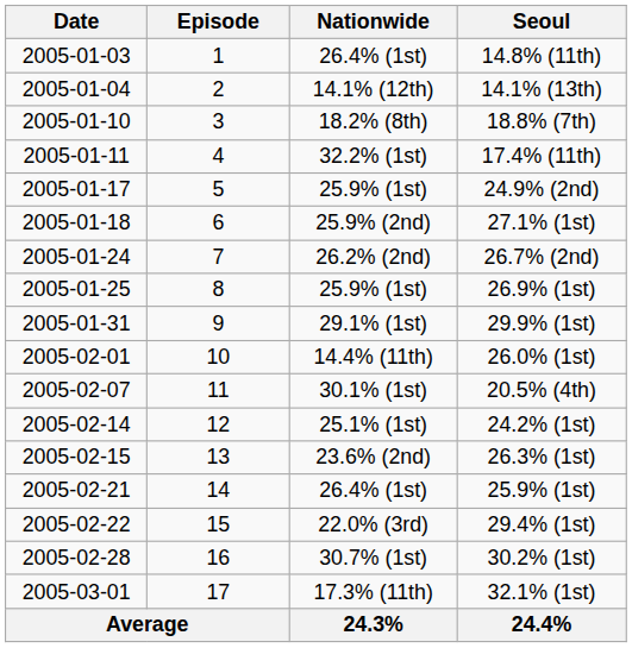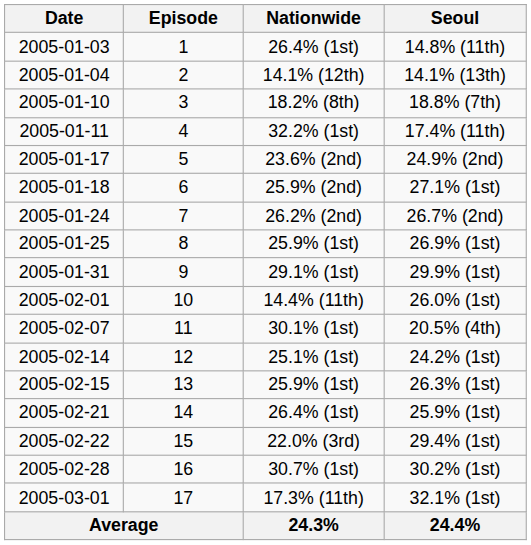24.9% (2nd) | Nationwide: 25.9% (1st) -> 23.6% (2nd)
26.3% (1st) | Nationwide: 23.6% (2nd) -> 25.9% (1st)
